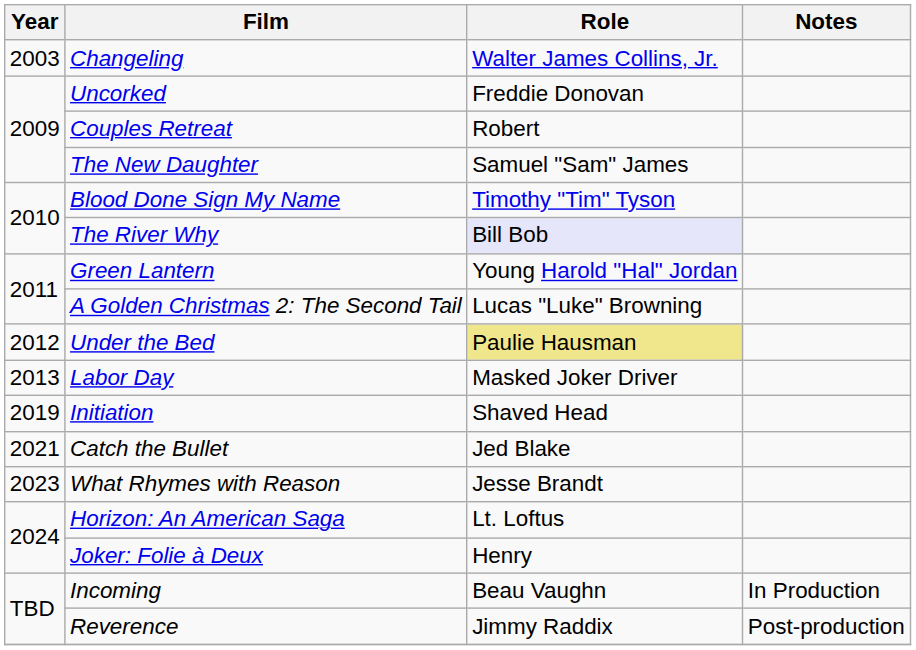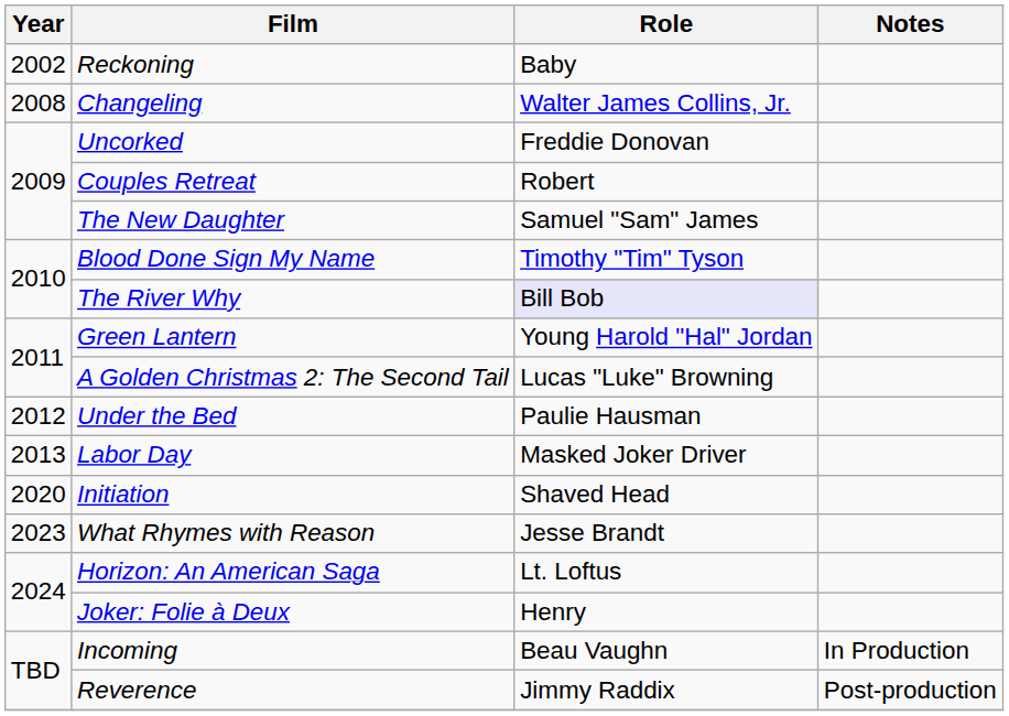+ row: 2002 | Reckoning | Baby
Changeling | Year: 2003 -> 2008
Under the Bed | Role: khaki background -> no background
Initiation | Year: 2019 -> 2020
- row: 2021 | Catch the Bullet | Jed Blake
